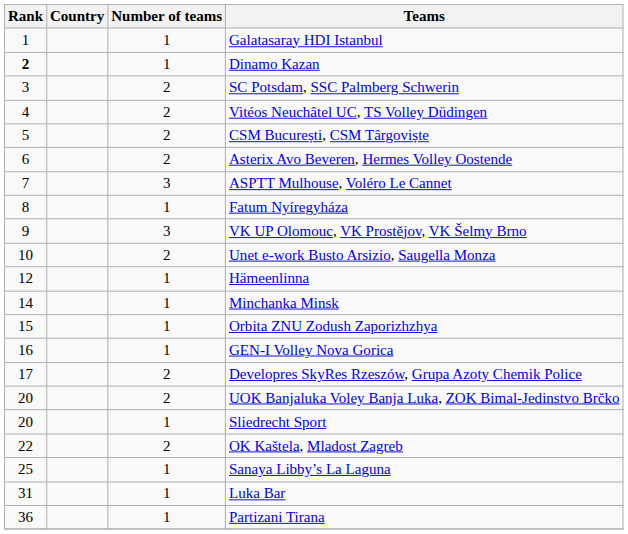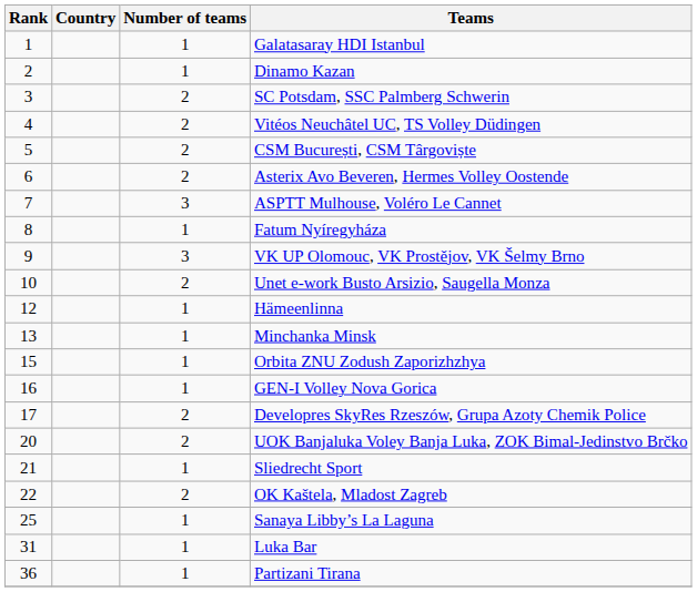Dinamo Kazan | Rank: bold -> normal
Minchanka Minsk | Rank: 14 -> 13
Sliedrecht Sport | Rank: 20 -> 21
